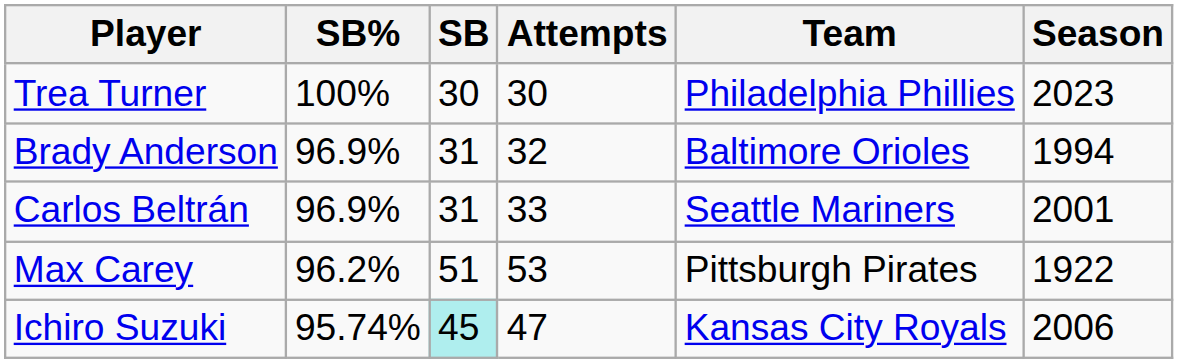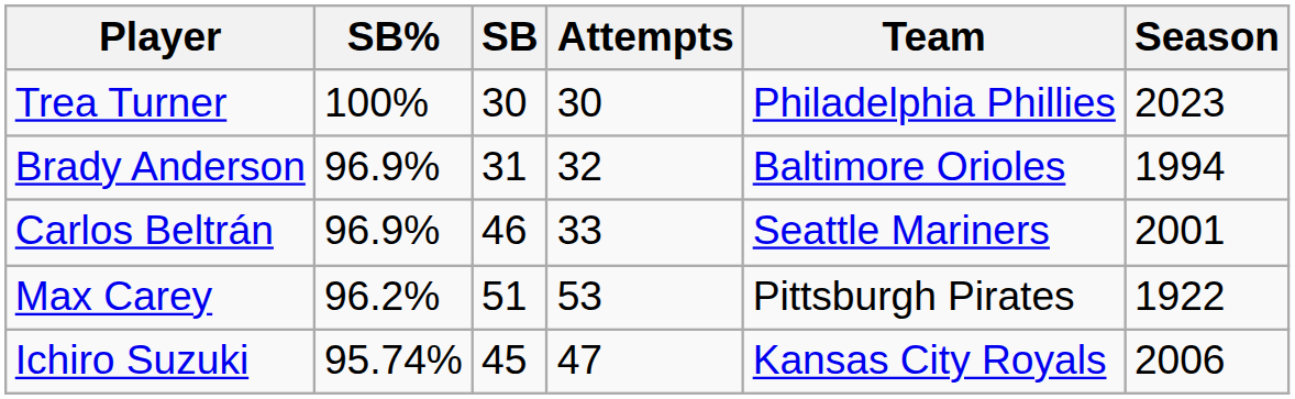Carlos Beltrán | SB: 31 -> 46
Ichiro Suzuki | SB: paleturquoise background -> no background
